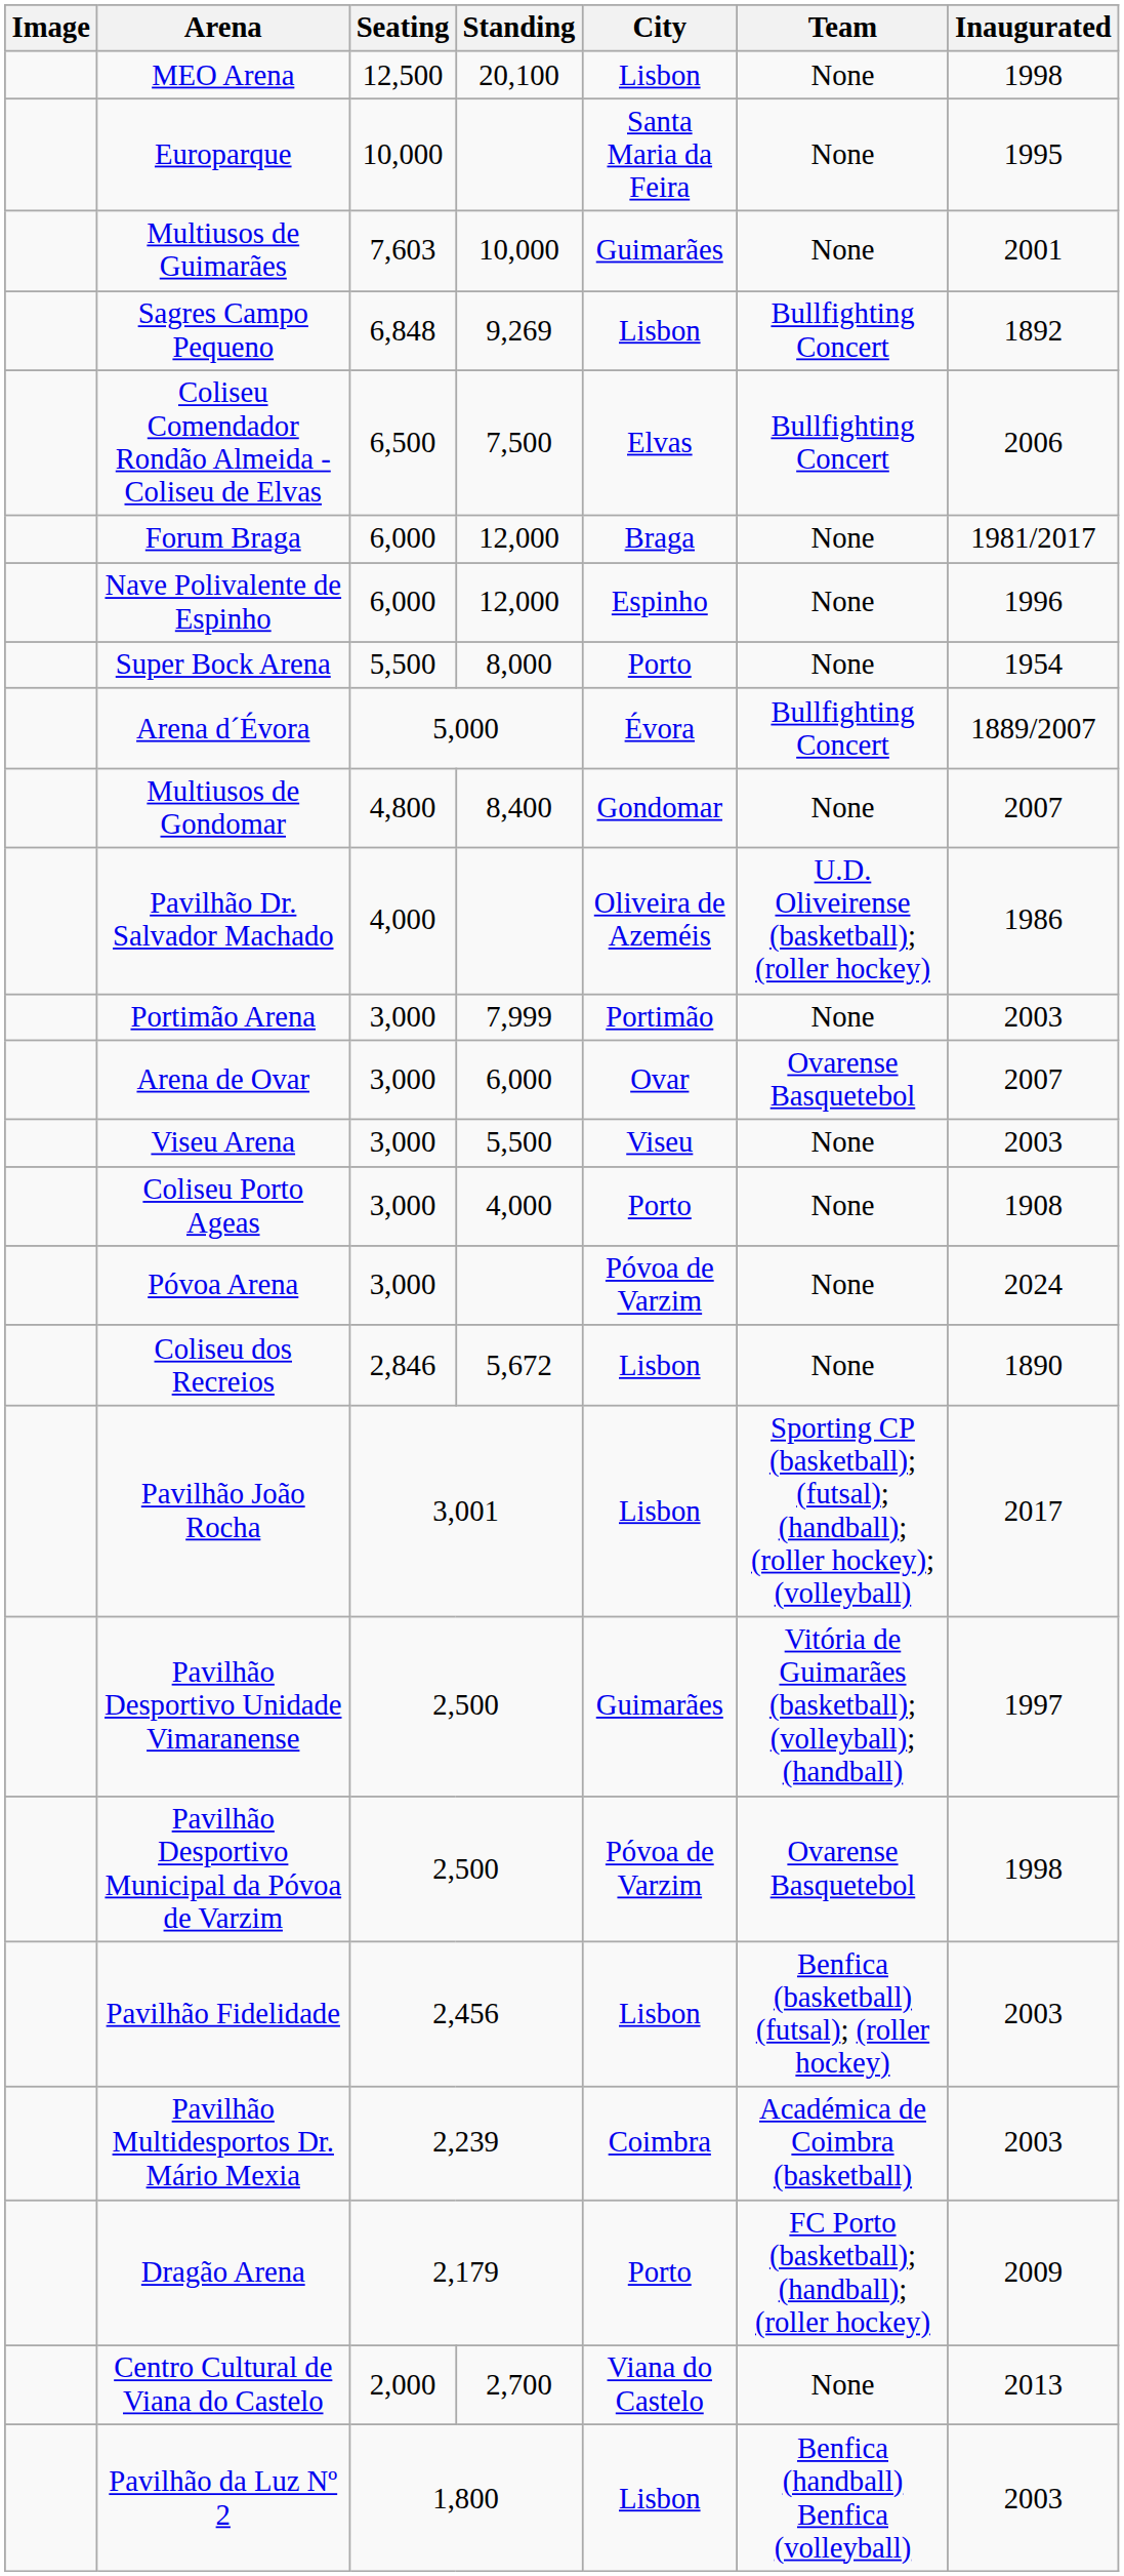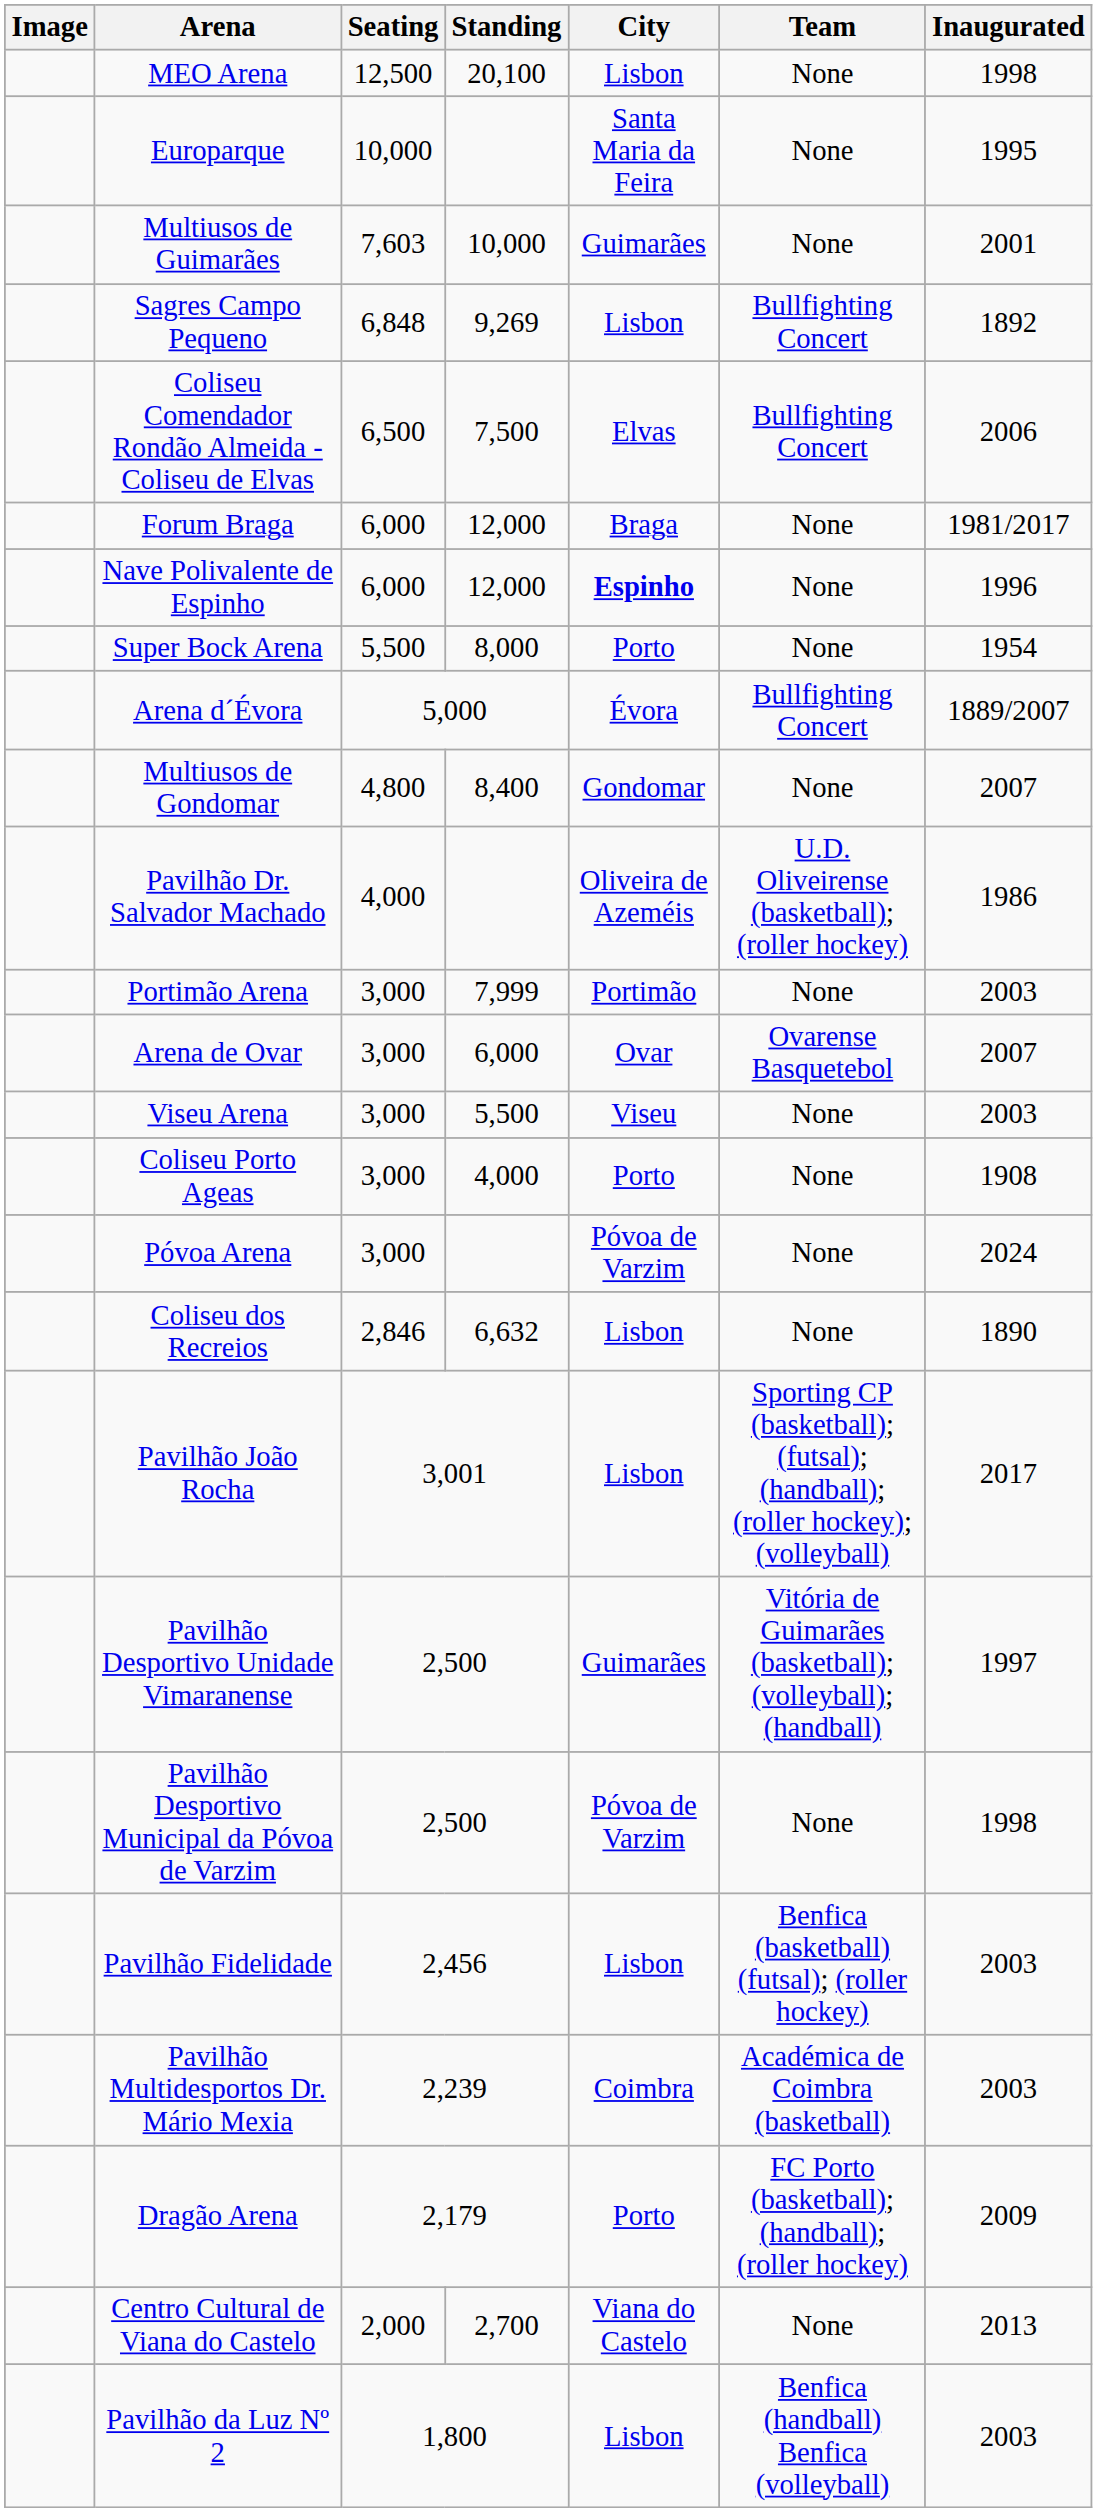Nave Polivalente de Espinho | City: normal -> bold
Coliseu dos Recreios | Standing: 5,672 -> 6,632
Pavilhão Desportivo Municipal da Póvoa de Varzim | Team: Ovarense Basquetebol -> None
